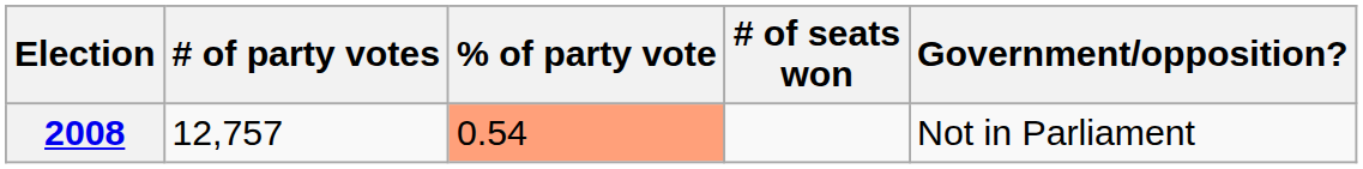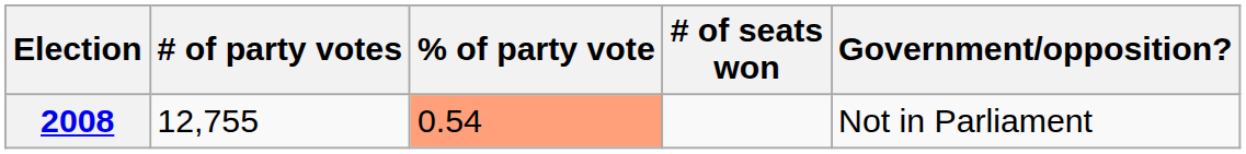2008 | # of party votes: 12,757 -> 12,755
